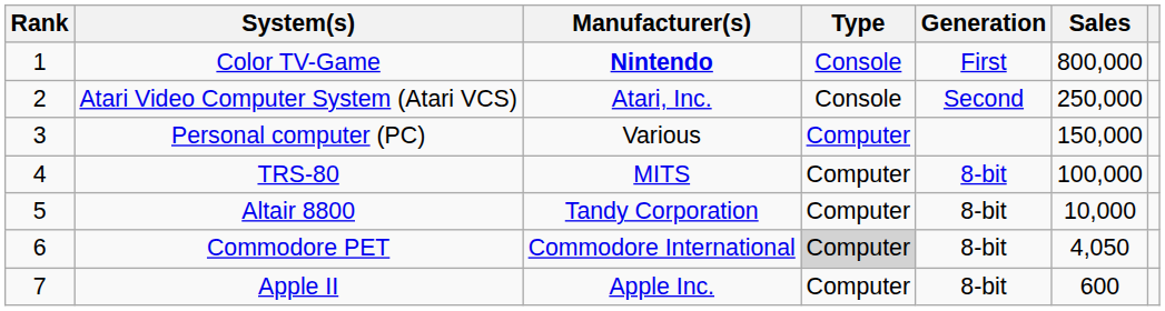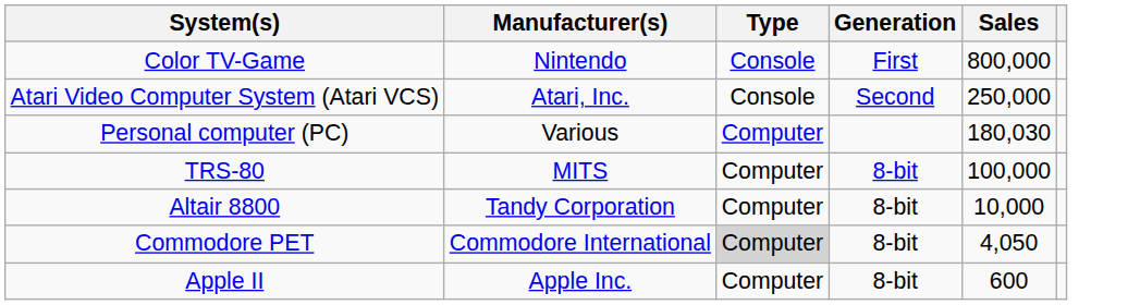- column: Rank | 1 | 2 | 3 | 4 | 5 | 6 | 7
Color TV-Game | Manufacturer(s): bold -> normal
Personal computer (PC) | Sales: 150,000 -> 180,030
